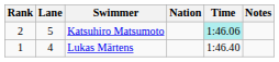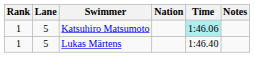Katsuhiro Matsumoto | Rank: 2 -> 1
Lukas Märtens | Lane: 4 -> 5
